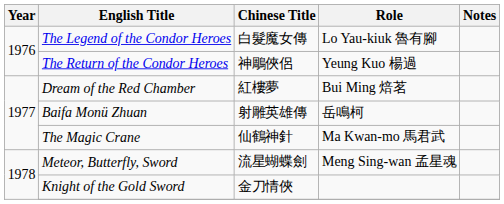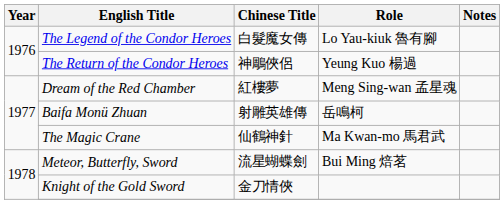Dream of the Red Chamber | Role: Bui Ming 焙茗 -> Meng Sing-wan 孟星魂
Meteor, Butterfly, Sword | Role: Meng Sing-wan 孟星魂 -> Bui Ming 焙茗
